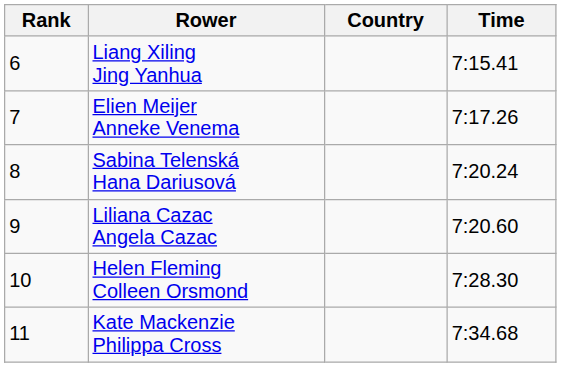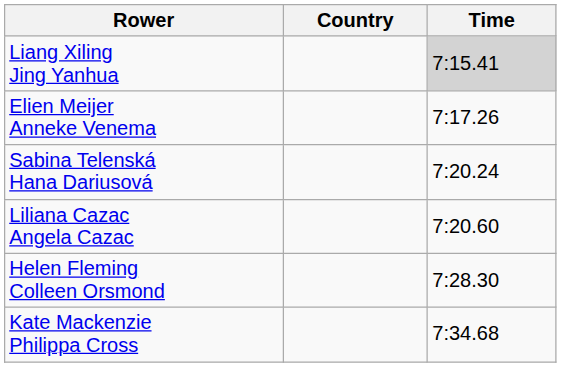- column: Rank | 6 | 7 | 8 | 9 | 10 | 11
Liang Xiling Jing Yanhua | Time: no background -> lightgrey background
